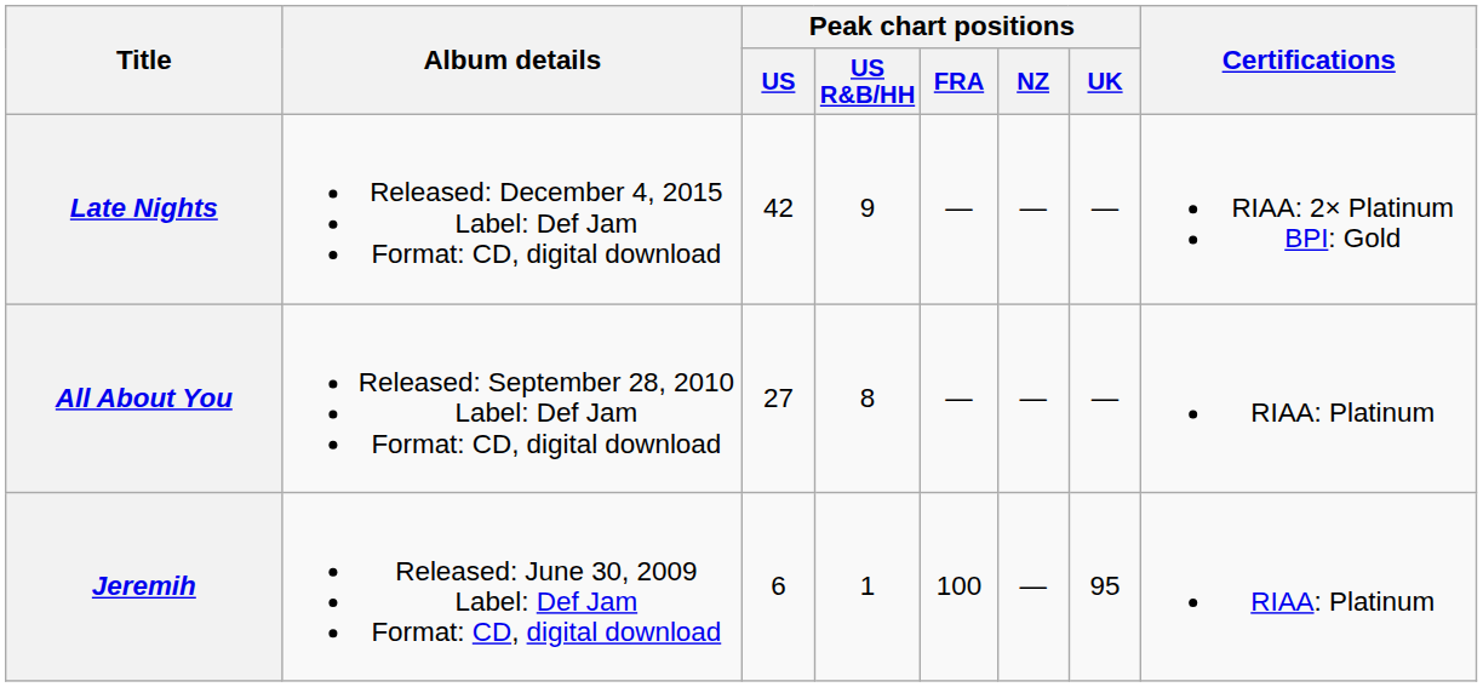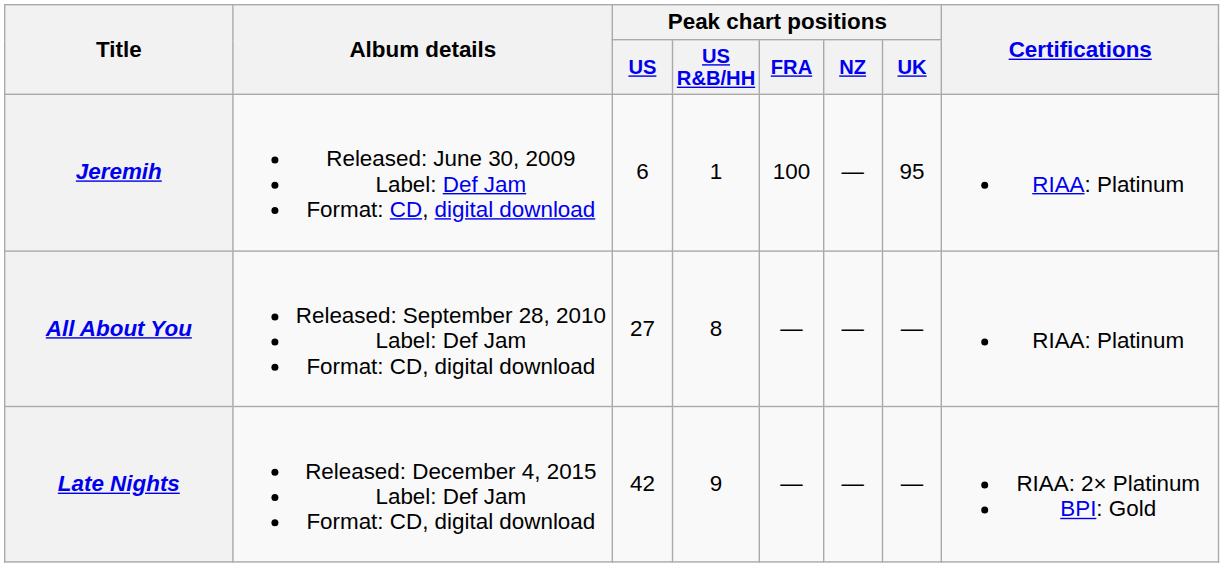rows swapped: Jeremih <-> Late Nights
